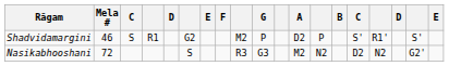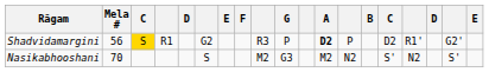Shadvidamargini | Mela #: 46 -> 56
Shadvidamargini | column 3: no background -> gold background
Shadvidamargini | column 9: M2 -> R3
Shadvidamargini | A: normal -> bold
Shadvidamargini | column 15: S' -> D2
Shadvidamargini | column 18: S' -> G2'
Nasikabhooshani | Mela #: 72 -> 70
Nasikabhooshani | column 9: R3 -> M2
Nasikabhooshani | column 15: D2 -> S'
Nasikabhooshani | column 18: G2' -> S'
